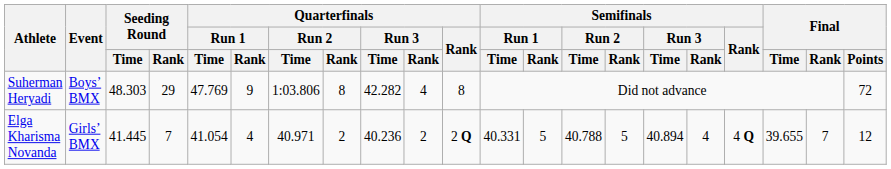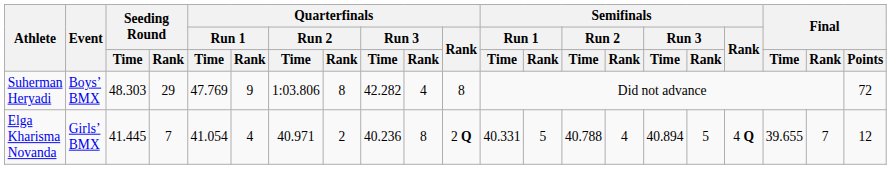Elga Kharisma Novanda | Quarterfinals / Run 3 / Rank: 2 -> 8
Elga Kharisma Novanda | Semifinals / Run 2 / Rank: 5 -> 4
Elga Kharisma Novanda | Semifinals / Run 3 / Rank: 4 -> 5
